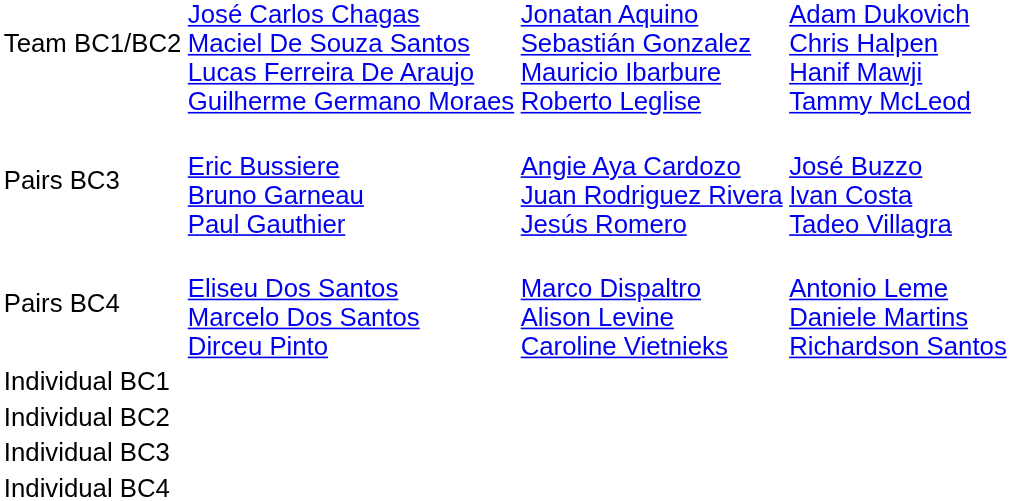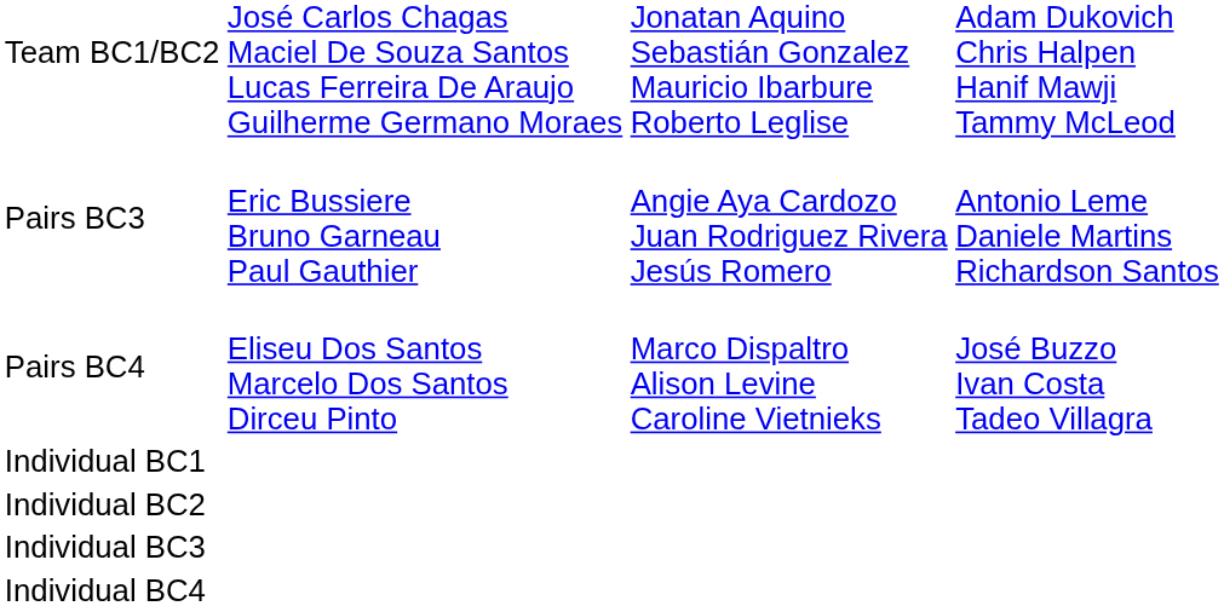Pairs BC3 | column 4: José Buzzo Ivan Costa Tadeo Villagra -> Antonio Leme Daniele Martins Richardson Santos
Pairs BC4 | column 4: Antonio Leme Daniele Martins Richardson Santos -> José Buzzo Ivan Costa Tadeo Villagra
